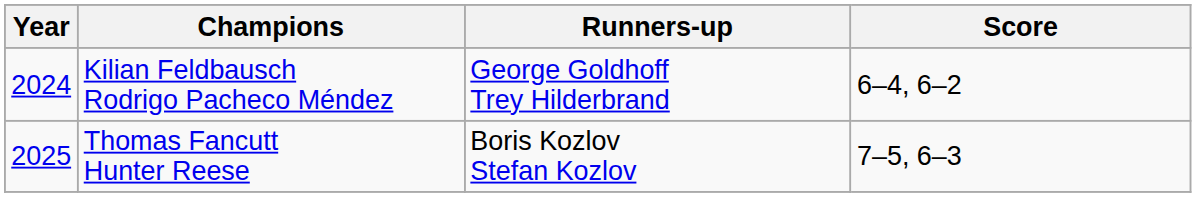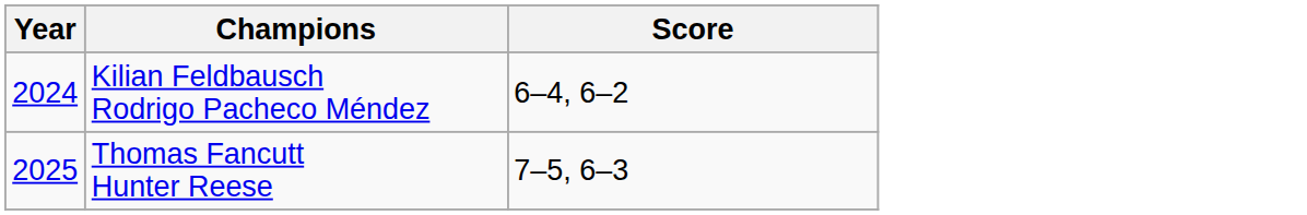- column: Runners-up | George Goldhoff Trey Hilderbrand | Boris Kozlov Stefan Kozlov
